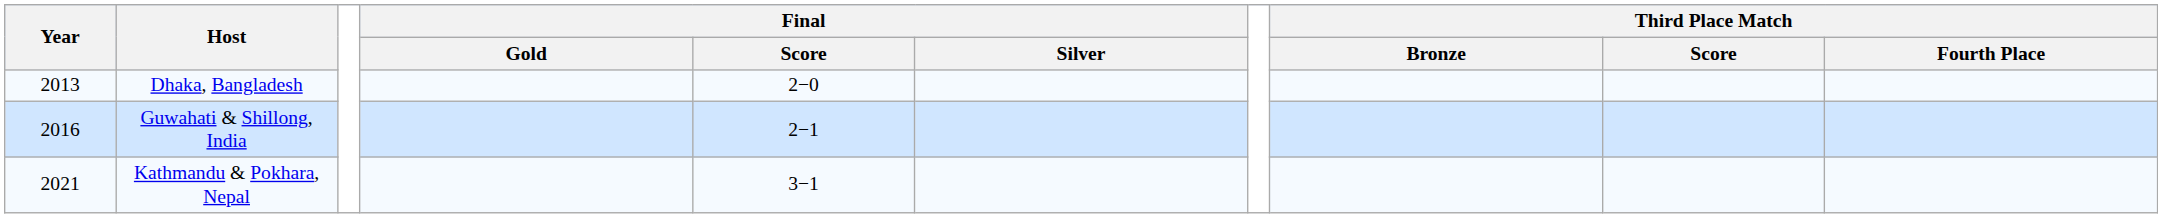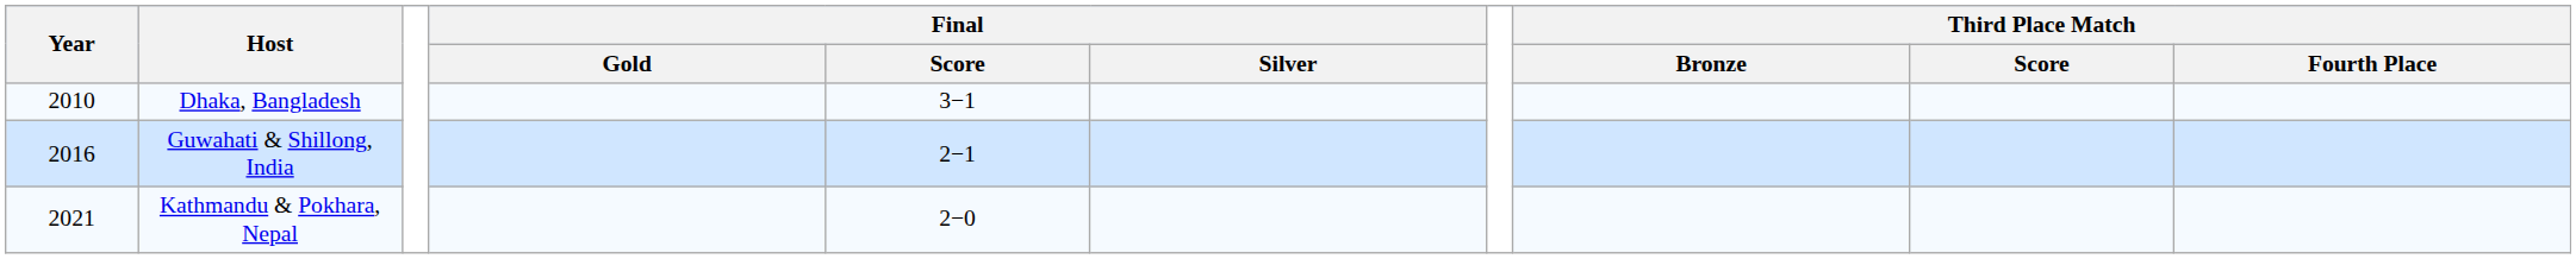Dhaka, Bangladesh | Year: 2013 -> 2010
Dhaka, Bangladesh | Final / Score: 2−0 -> 3−1
Kathmandu & Pokhara, Nepal | Final / Score: 3−1 -> 2−0
